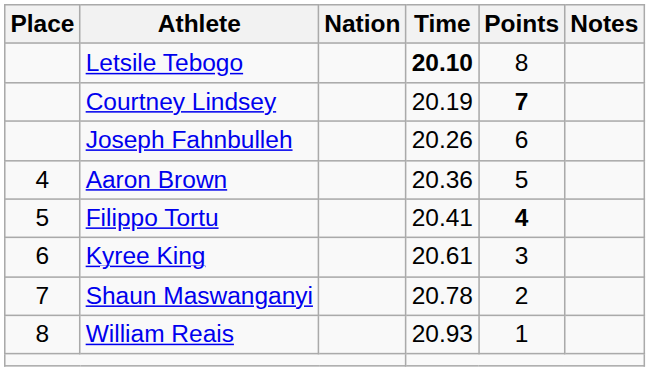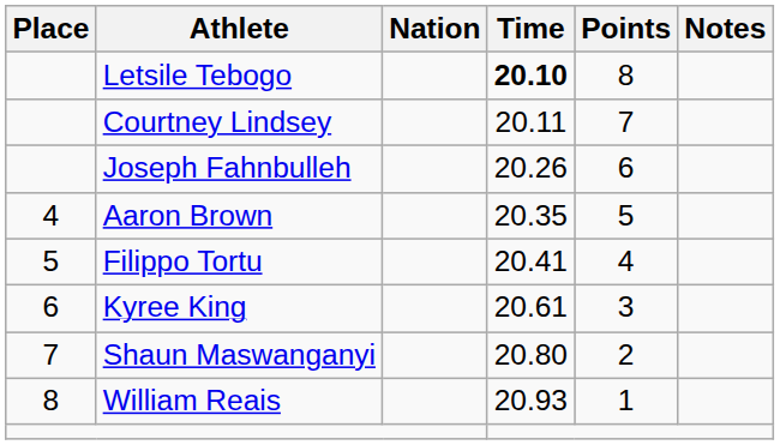Courtney Lindsey | Time: 20.19 -> 20.11
Courtney Lindsey | Points: bold -> normal
Aaron Brown | Time: 20.36 -> 20.35
Filippo Tortu | Points: bold -> normal
Shaun Maswanganyi | Time: 20.78 -> 20.80
